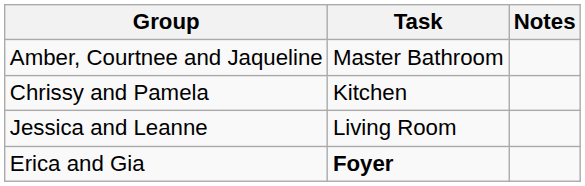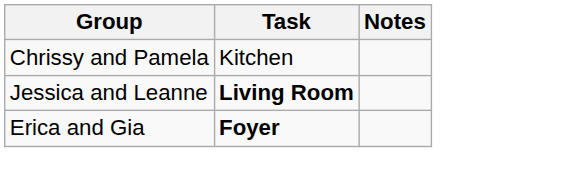- row: Amber, Courtnee and Jaqueline | Master Bathroom
Jessica and Leanne | Task: normal -> bold
